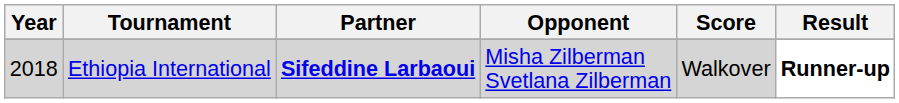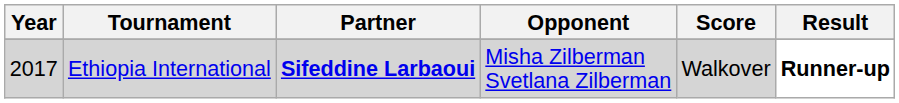Ethiopia International | Year: 2018 -> 2017
